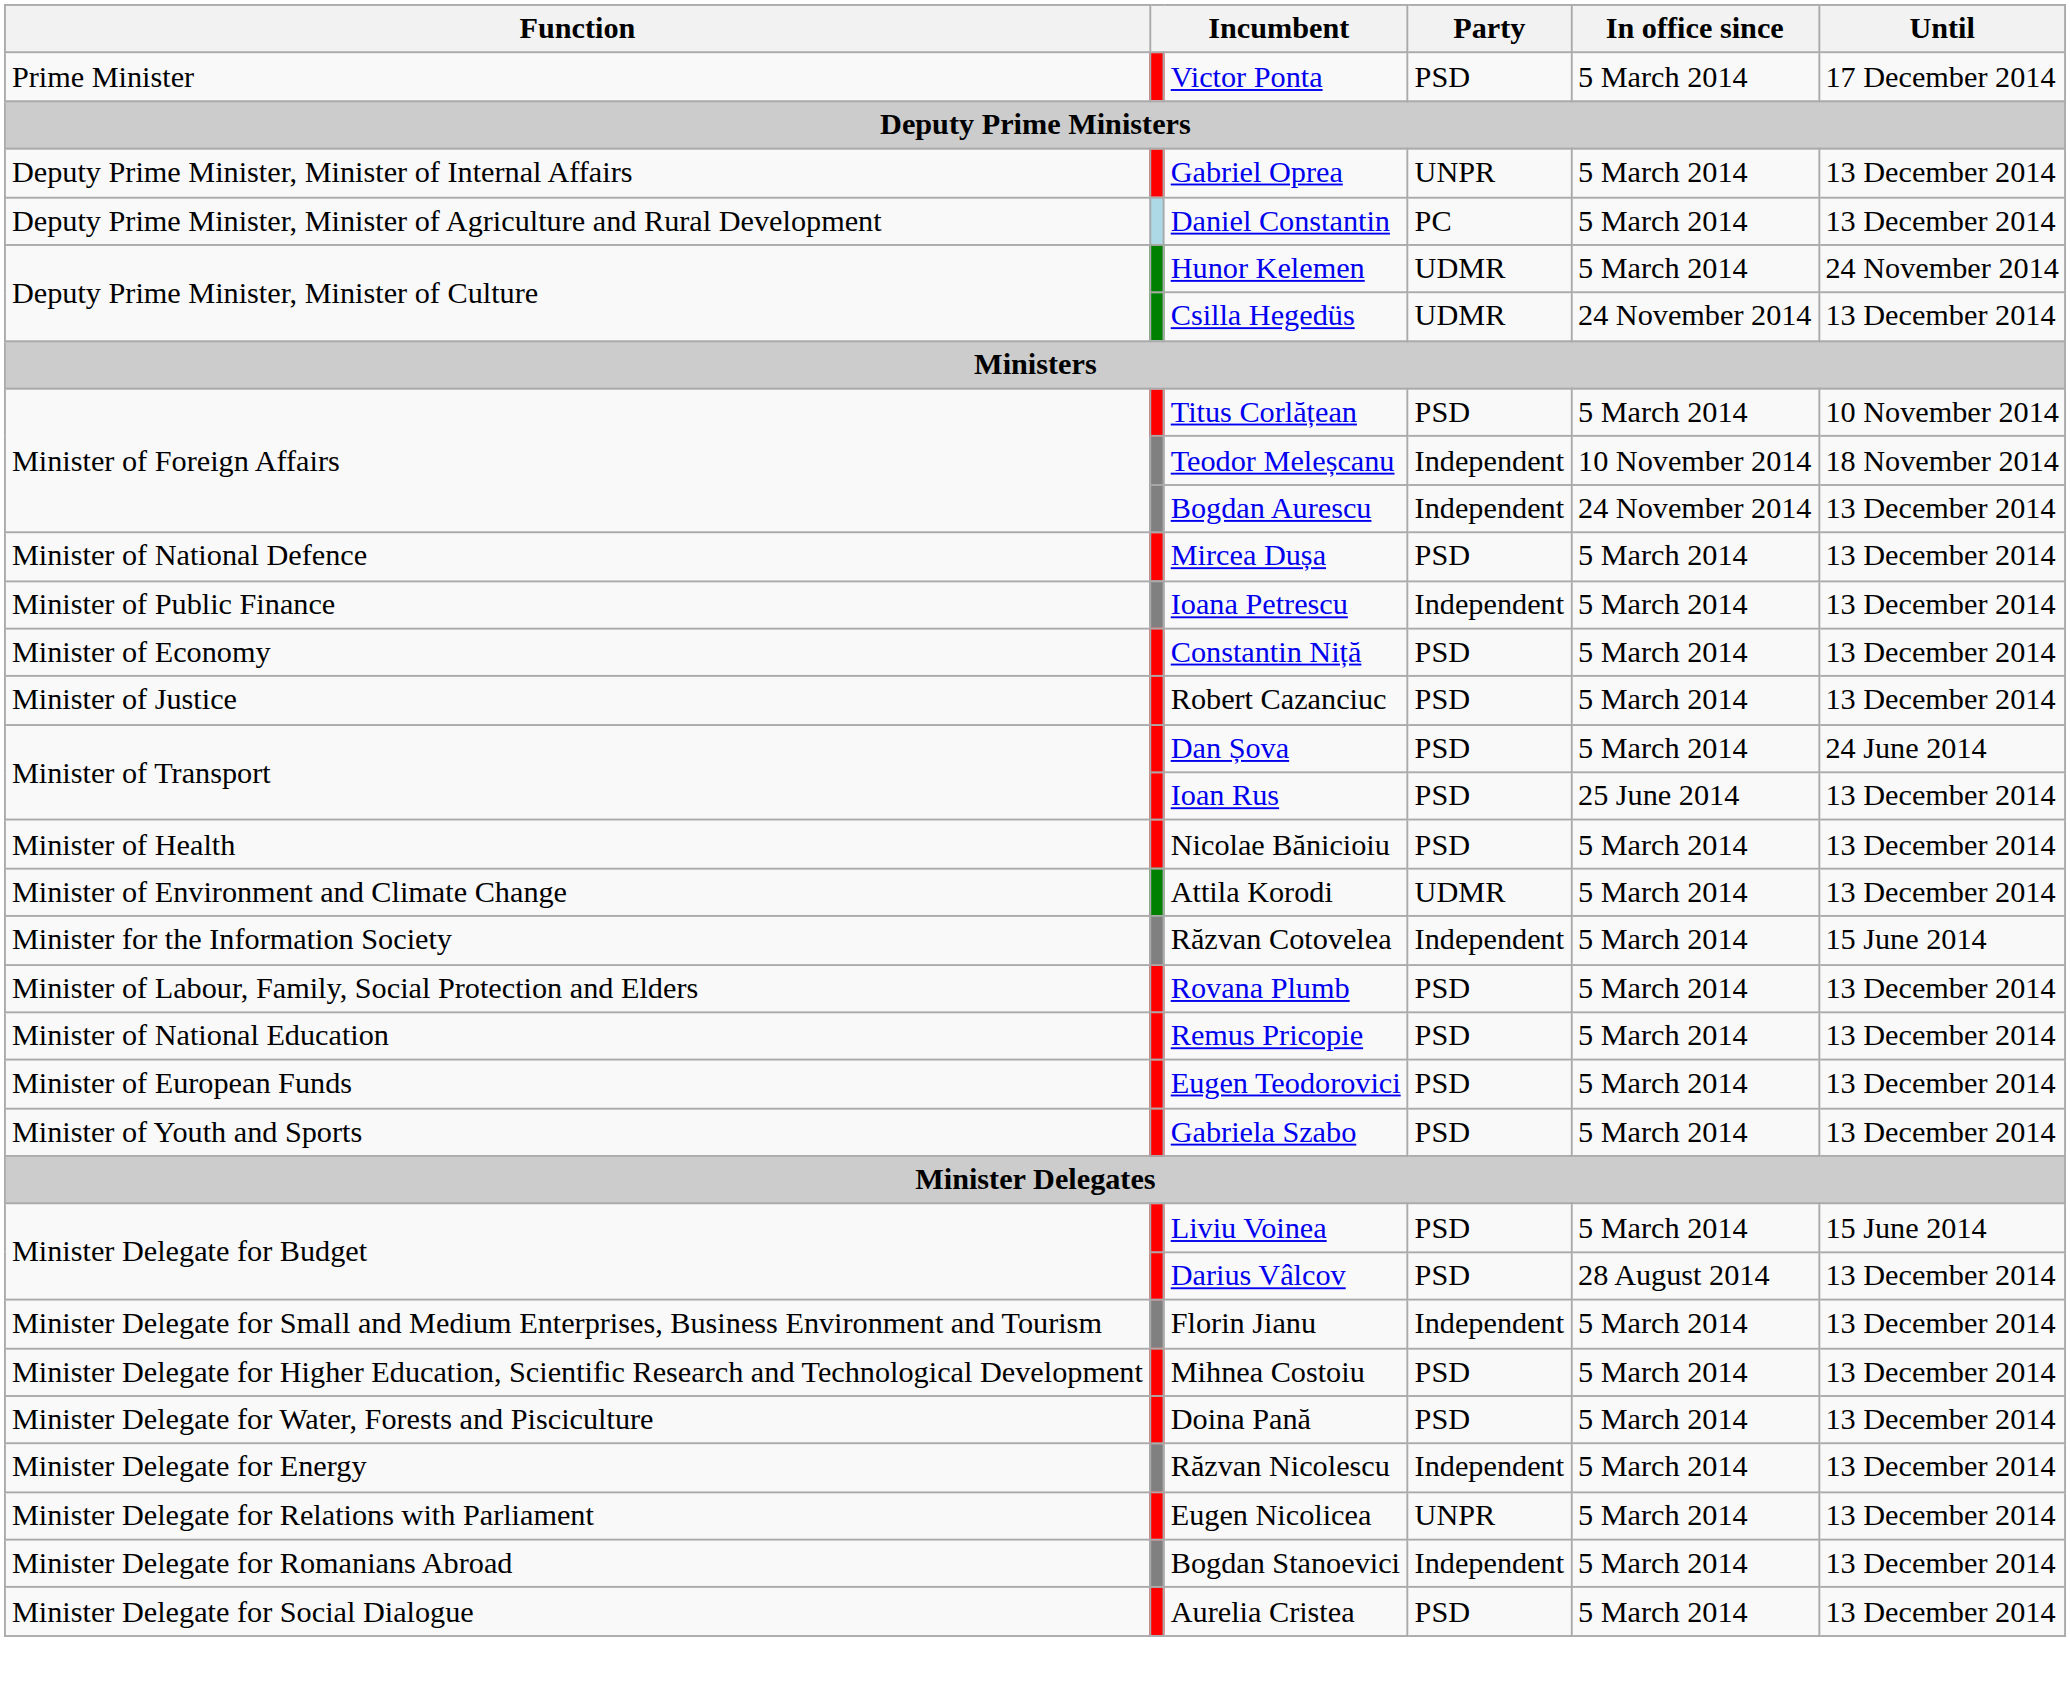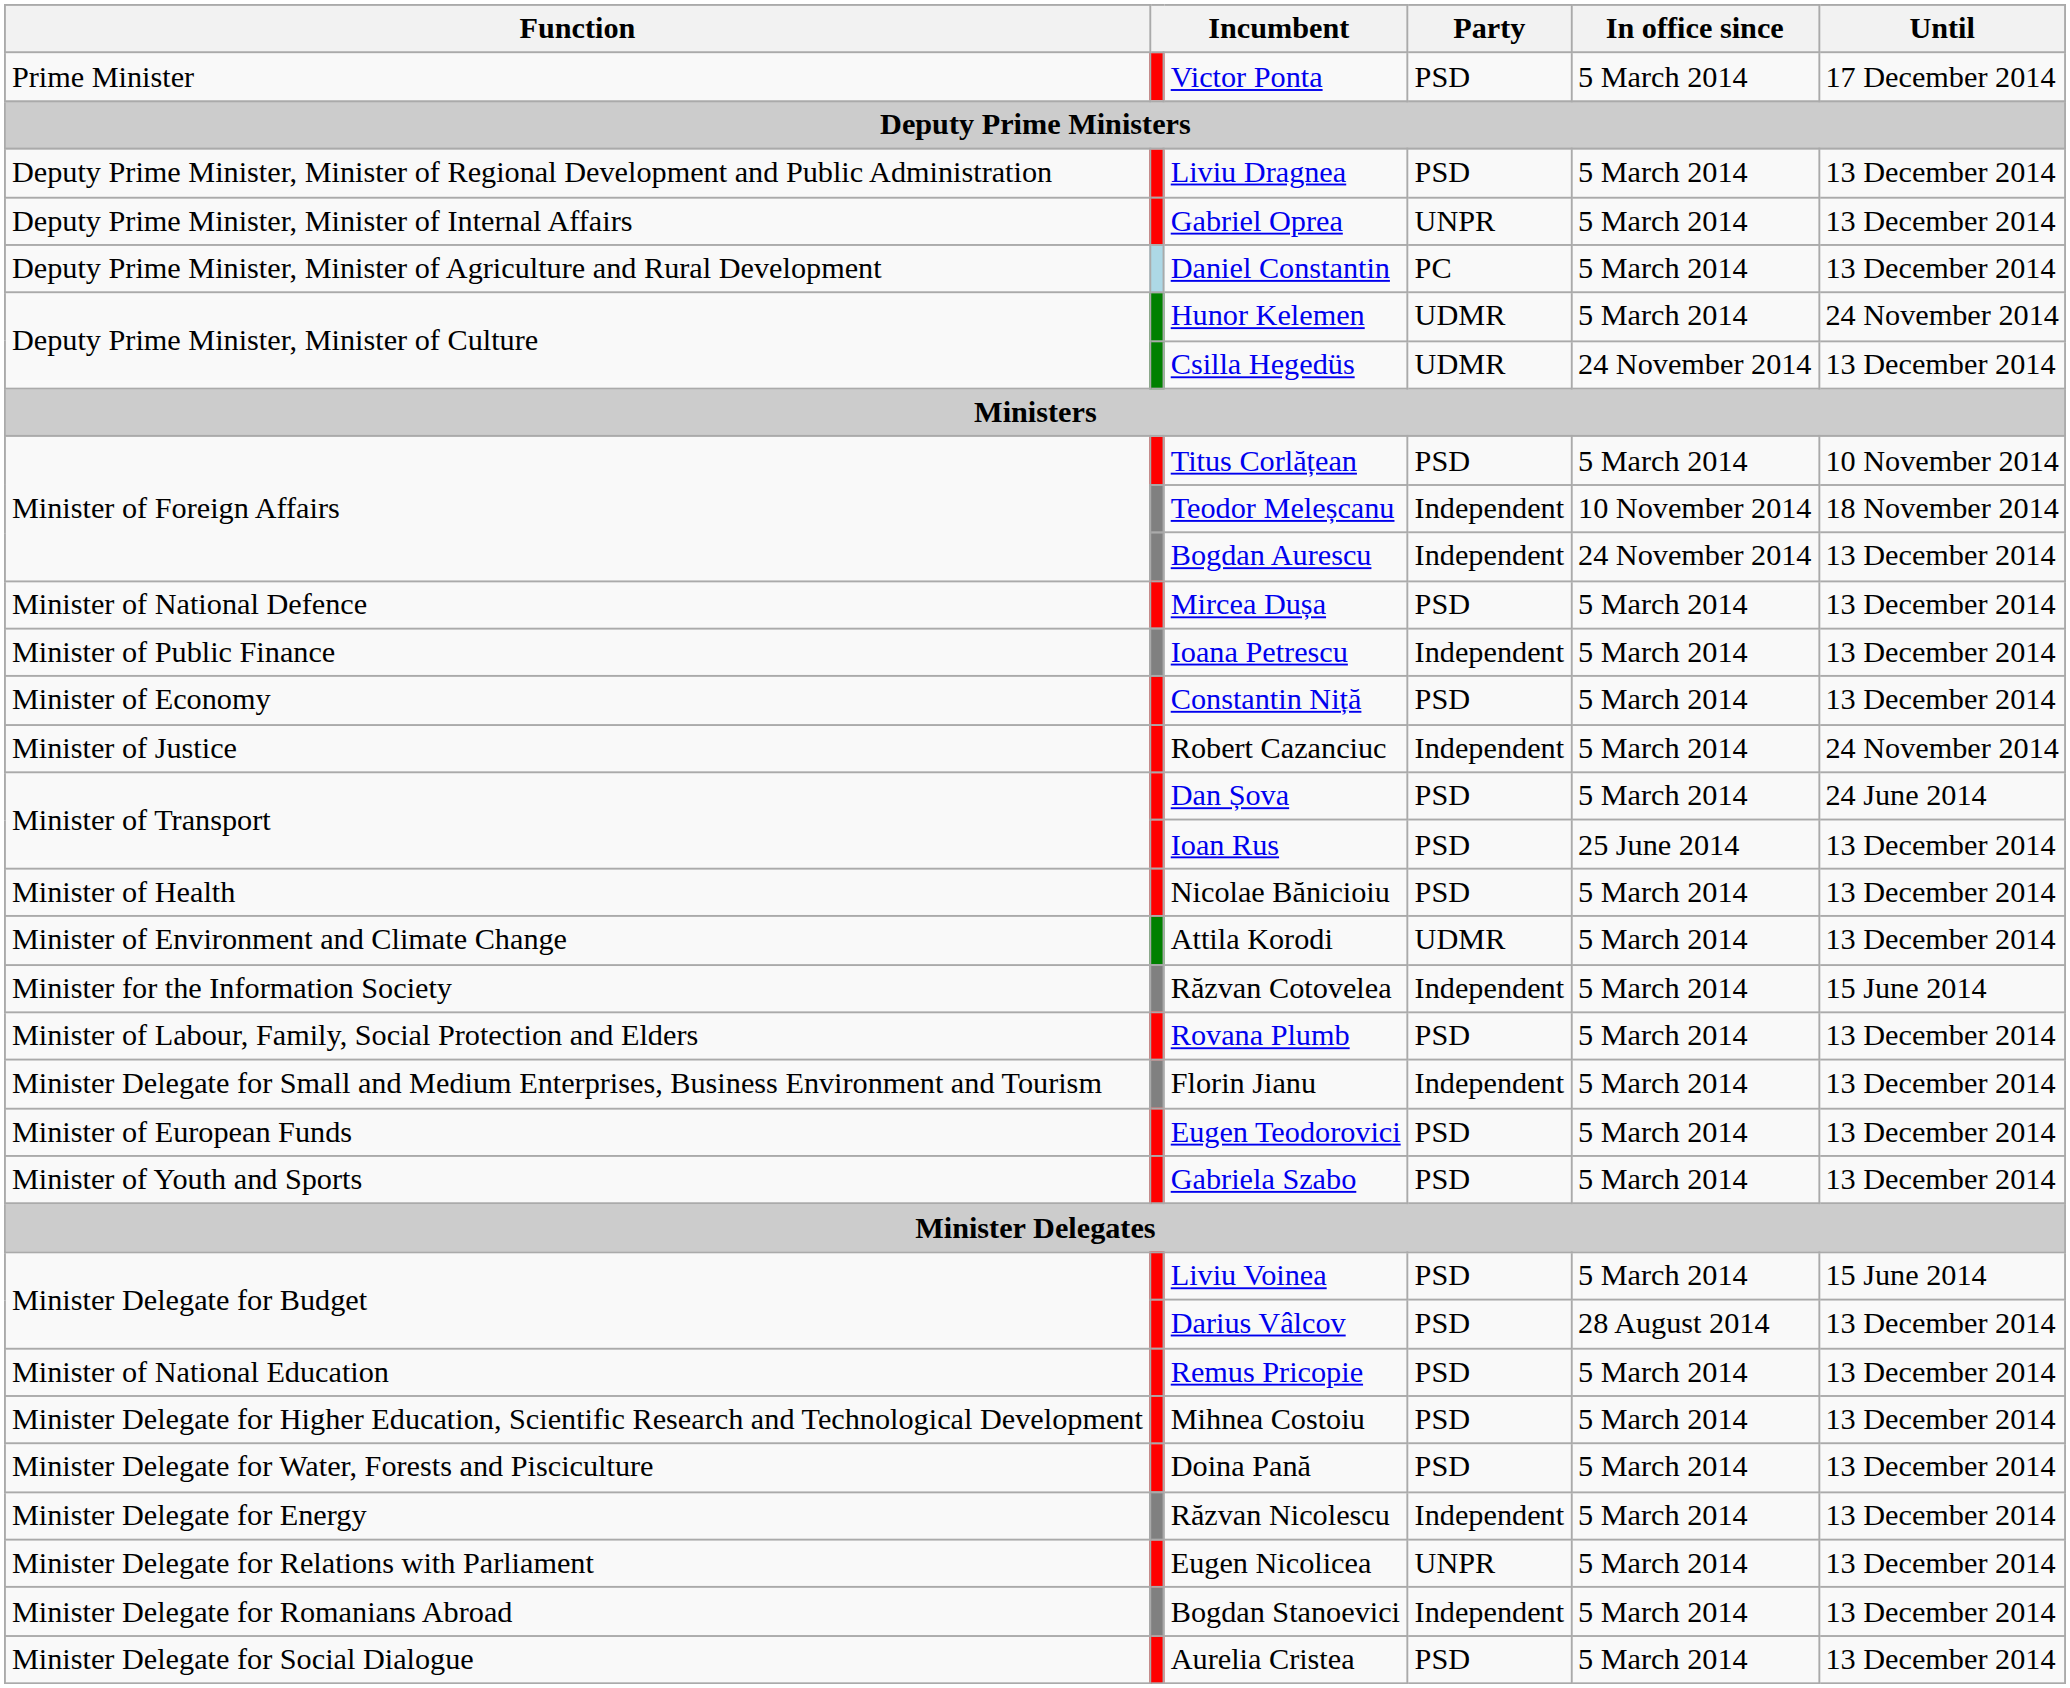+ row: Deputy Prime Minister, Minister of Regional Development and Public Administration | Liviu Dragnea | PSD | 5 March 2014 | 13 December 2014
Robert Cazanciuc | Party: PSD -> Independent
Robert Cazanciuc | Until: 13 December 2014 -> 24 November 2014
rows swapped: Remus Pricopie <-> Florin Jianu
